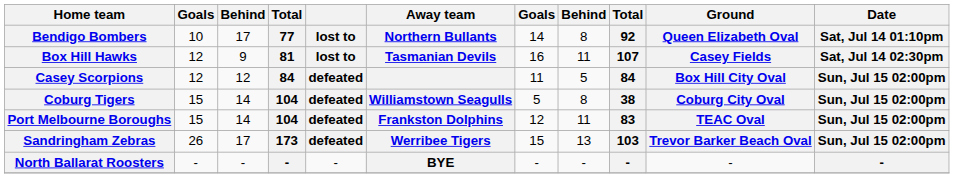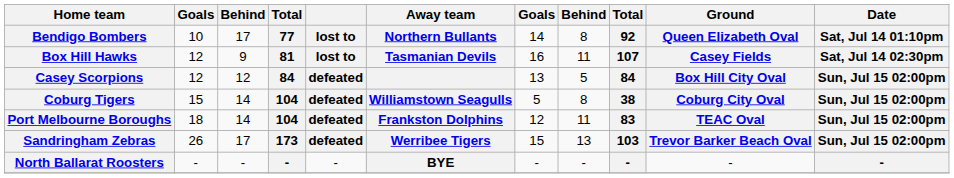Casey Scorpions | column 7: 11 -> 13
Port Melbourne Boroughs | column 2: 15 -> 18
